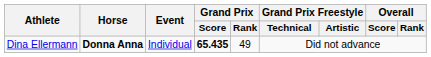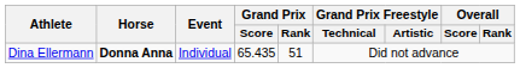Dina Ellermann | Grand Prix / Score: bold -> normal
Dina Ellermann | Grand Prix / Rank: 49 -> 51
